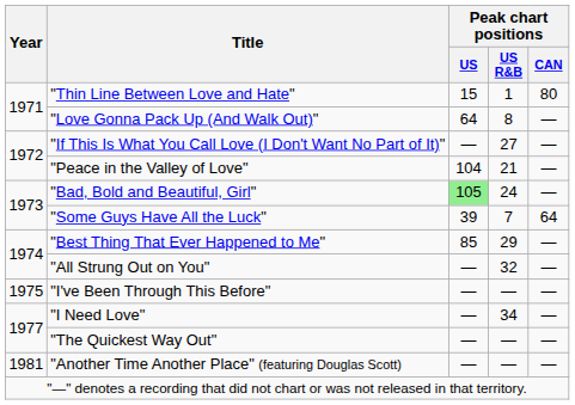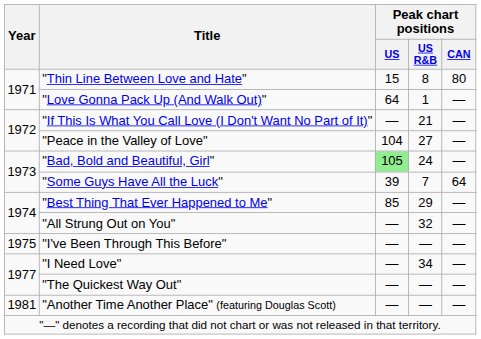"Thin Line Between Love and Hate" | Peak chart positions / US R&B: 1 -> 8
"Love Gonna Pack Up (And Walk Out)" | Peak chart positions / US R&B: 8 -> 1
"If This Is What You Call Love (I Don't Want No Part of It)" | Peak chart positions / US R&B: 27 -> 21
"Peace in the Valley of Love" | Peak chart positions / US R&B: 21 -> 27
